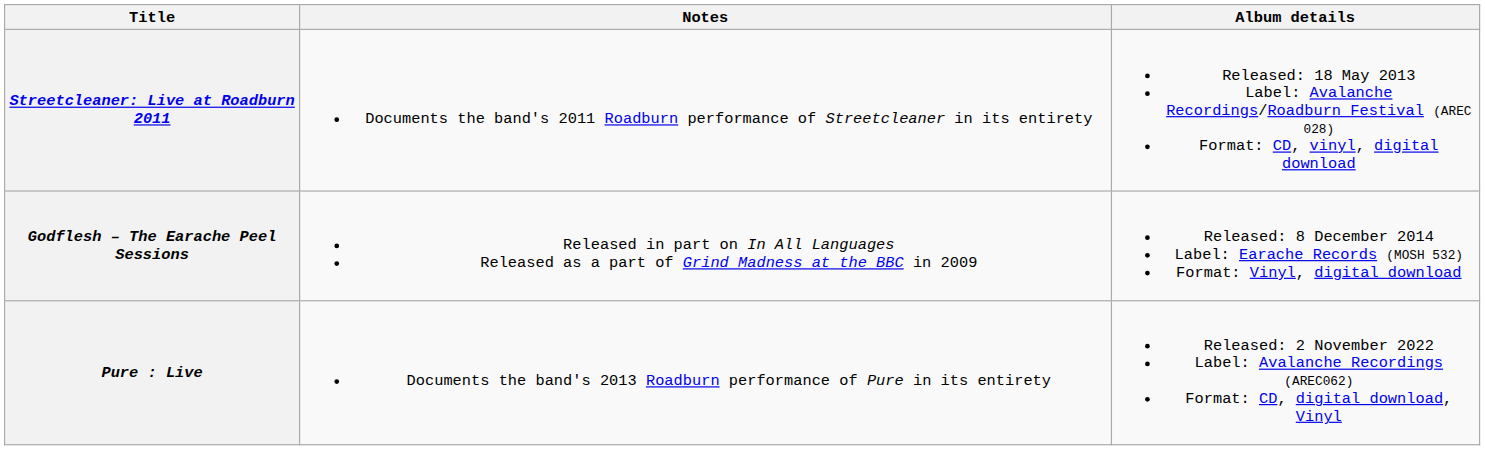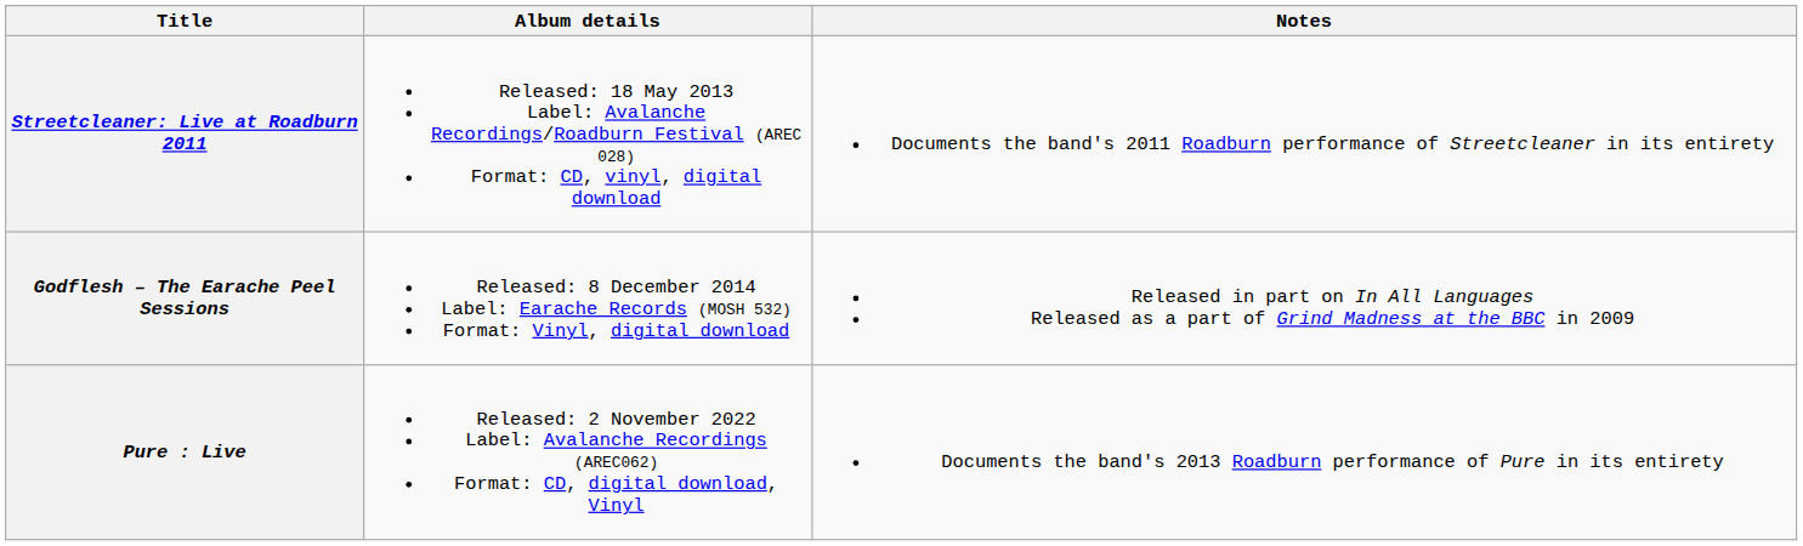columns swapped: Album details <-> Notes
